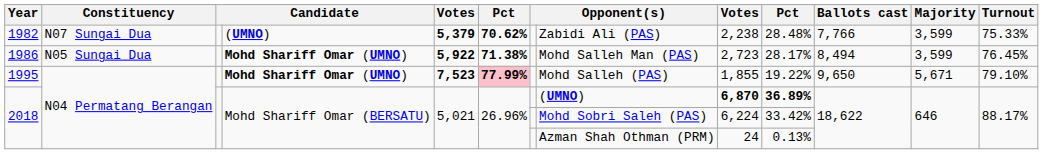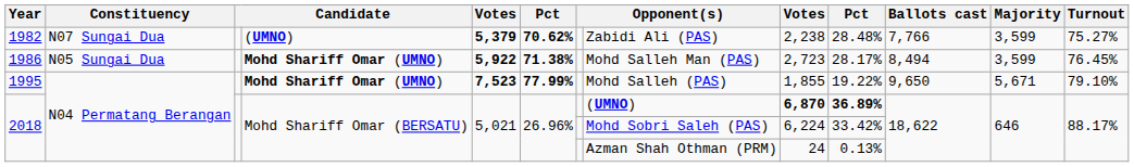1982 | Turnout: 75.33% -> 75.27%
1995 | column 6: pink background -> no background
